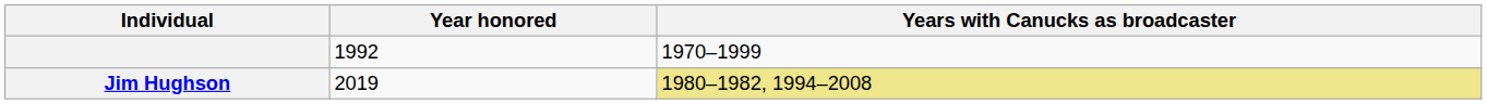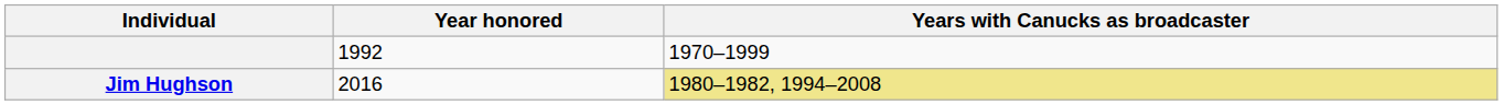Jim Hughson | Year honored: 2019 -> 2016
